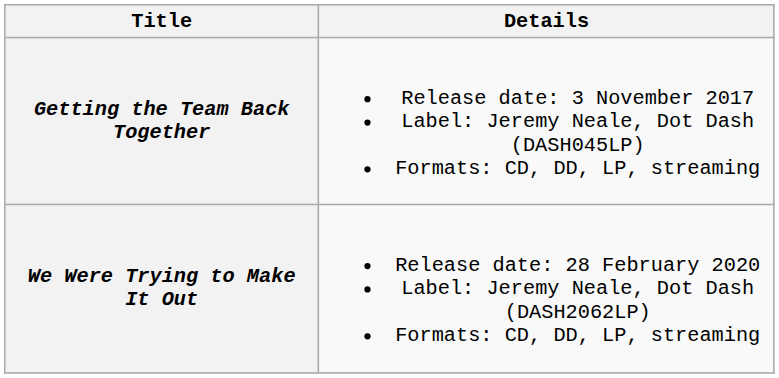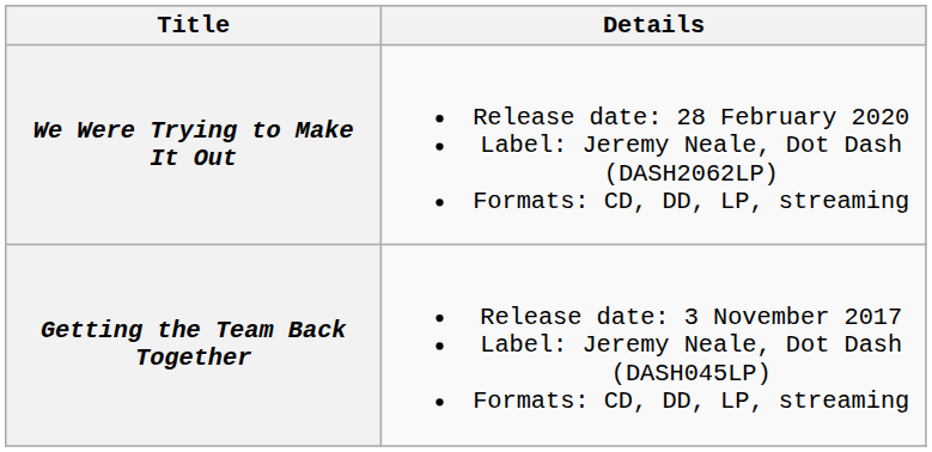rows swapped: Getting the Team Back Together <-> We Were Trying to Make It Out
